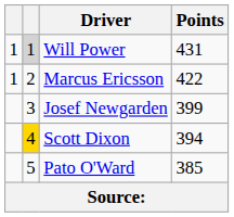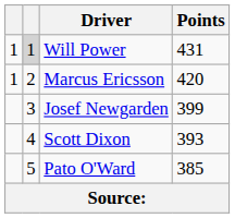Marcus Ericsson | Points: 422 -> 420
Scott Dixon | column 2: gold background -> no background
Scott Dixon | Points: 394 -> 393
